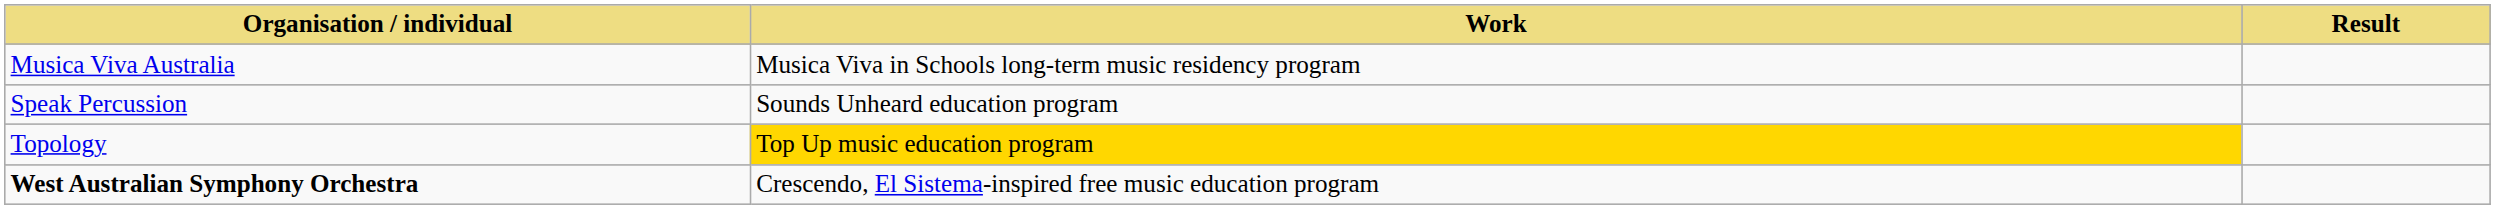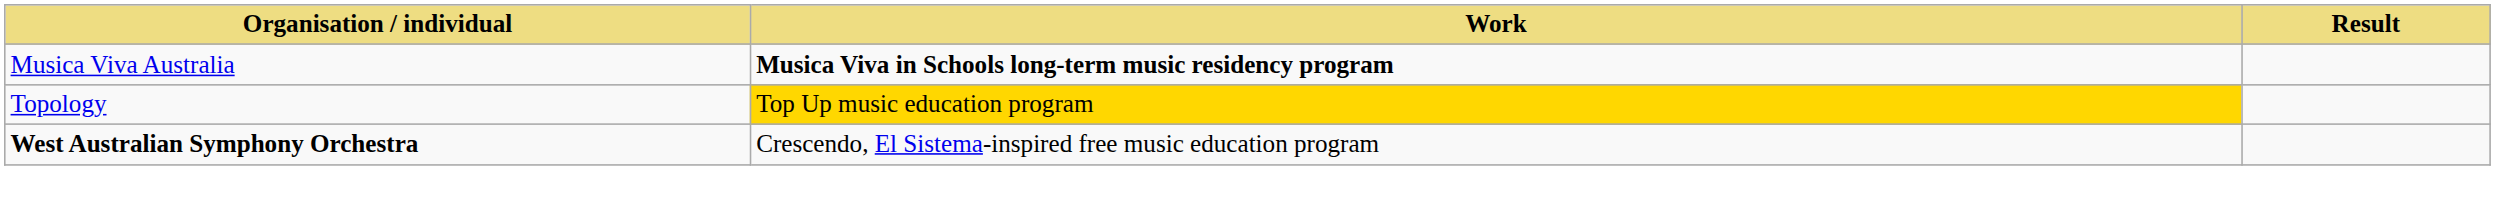Musica Viva Australia | Work: normal -> bold
- row: Speak Percussion | Sounds Unheard education program
